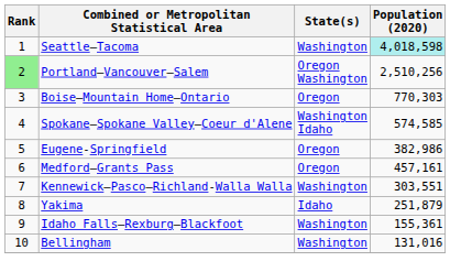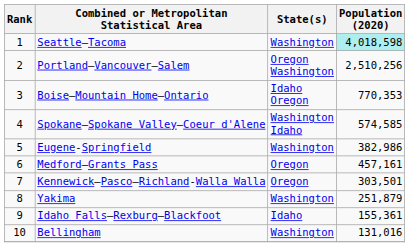Portland–Vancouver–Salem | Rank: lightgreen background -> no background
Boise–Mountain Home–Ontario | State(s): Oregon -> Idaho Oregon
Boise–Mountain Home–Ontario | Population (2020): 770,303 -> 770,353
Eugene-Springfield | State(s): Oregon -> Washington
Kennewick–Pasco–Richland-Walla Walla | State(s): Washington -> Oregon
Kennewick–Pasco–Richland-Walla Walla | Population (2020): 303,551 -> 303,501
Yakima | State(s): Idaho -> Washington
Idaho Falls–Rexburg–Blackfoot | State(s): Washington -> Idaho
